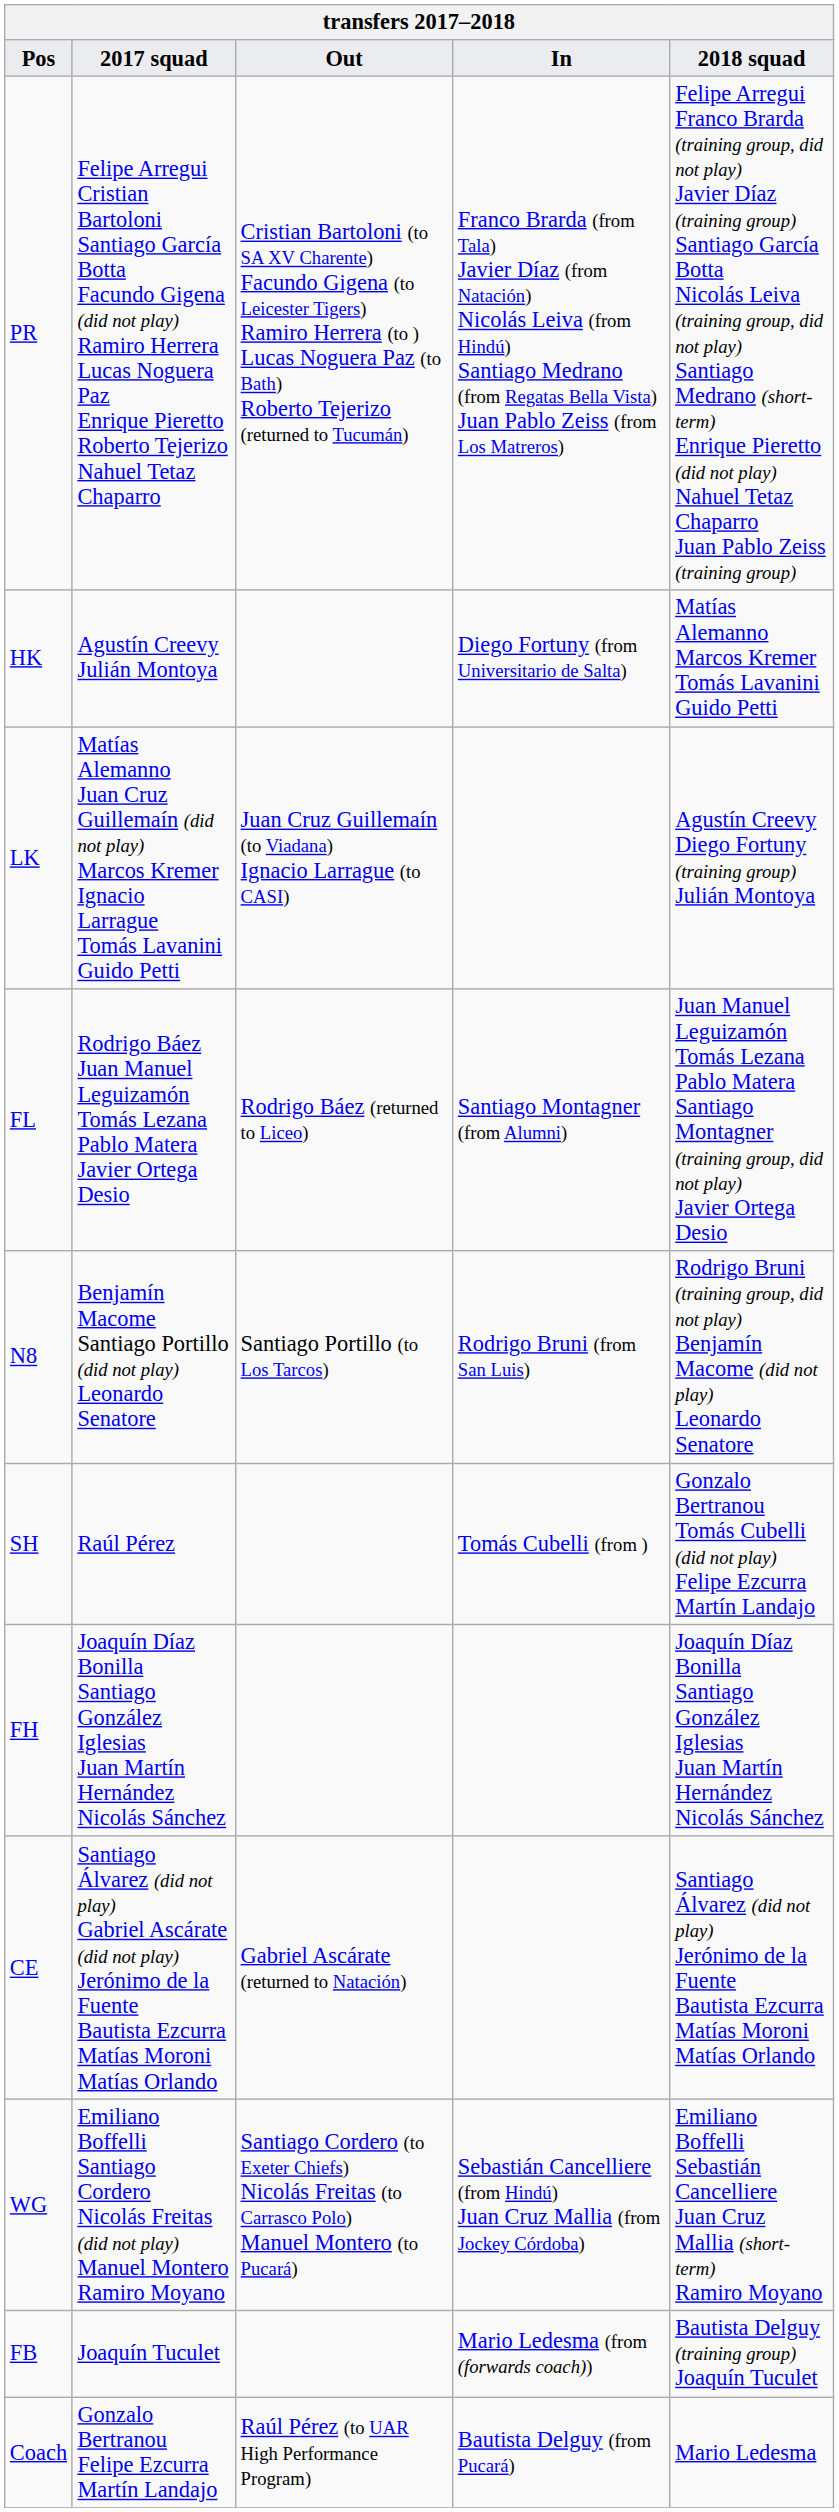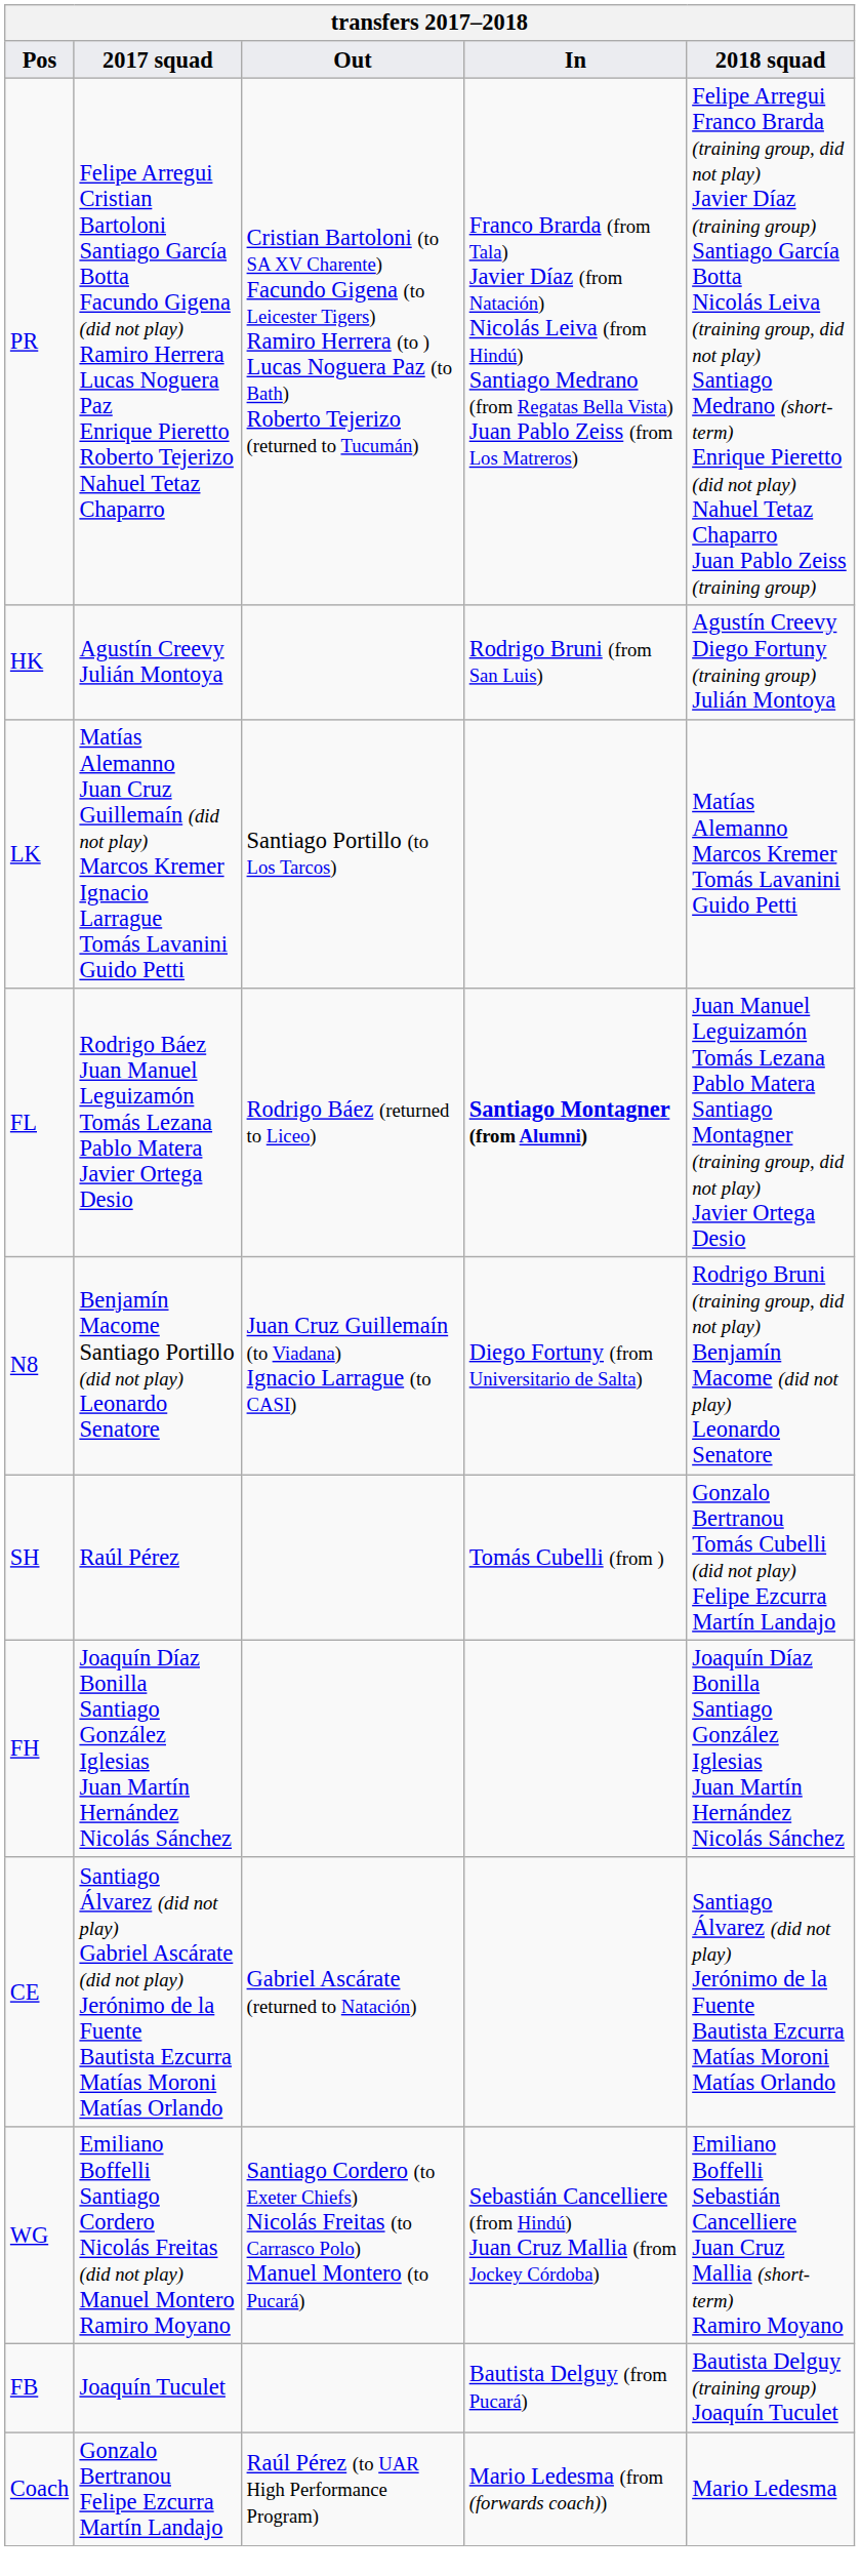HK | In: Diego Fortuny (from Universitario de Salta) -> Rodrigo Bruni (from San Luis)
HK | 2018 squad: Matías Alemanno Marcos Kremer Tomás Lavanini Guido Petti -> Agustín Creevy Diego Fortuny (training group) Julián Montoya
LK | Out: Juan Cruz Guillemaín (to Viadana) Ignacio Larrague (to CASI) -> Santiago Portillo (to Los Tarcos)
LK | 2018 squad: Agustín Creevy Diego Fortuny (training group) Julián Montoya -> Matías Alemanno Marcos Kremer Tomás Lavanini Guido Petti
FL | In: normal -> bold
N8 | Out: Santiago Portillo (to Los Tarcos) -> Juan Cruz Guillemaín (to Viadana) Ignacio Larrague (to CASI)
N8 | In: Rodrigo Bruni (from San Luis) -> Diego Fortuny (from Universitario de Salta)
FB | In: Mario Ledesma (from (forwards coach)) -> Bautista Delguy (from Pucará)
Coach | In: Bautista Delguy (from Pucará) -> Mario Ledesma (from (forwards coach))
